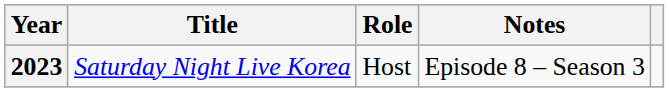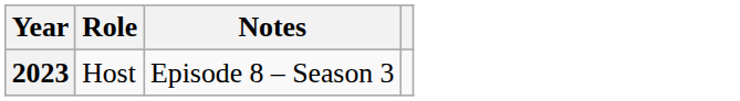- column: Title | Saturday Night Live Korea
